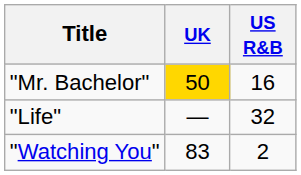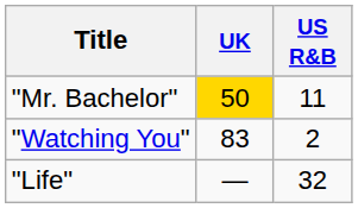"Mr. Bachelor" | US R&B: 16 -> 11
rows swapped: "Watching You" <-> "Life"
